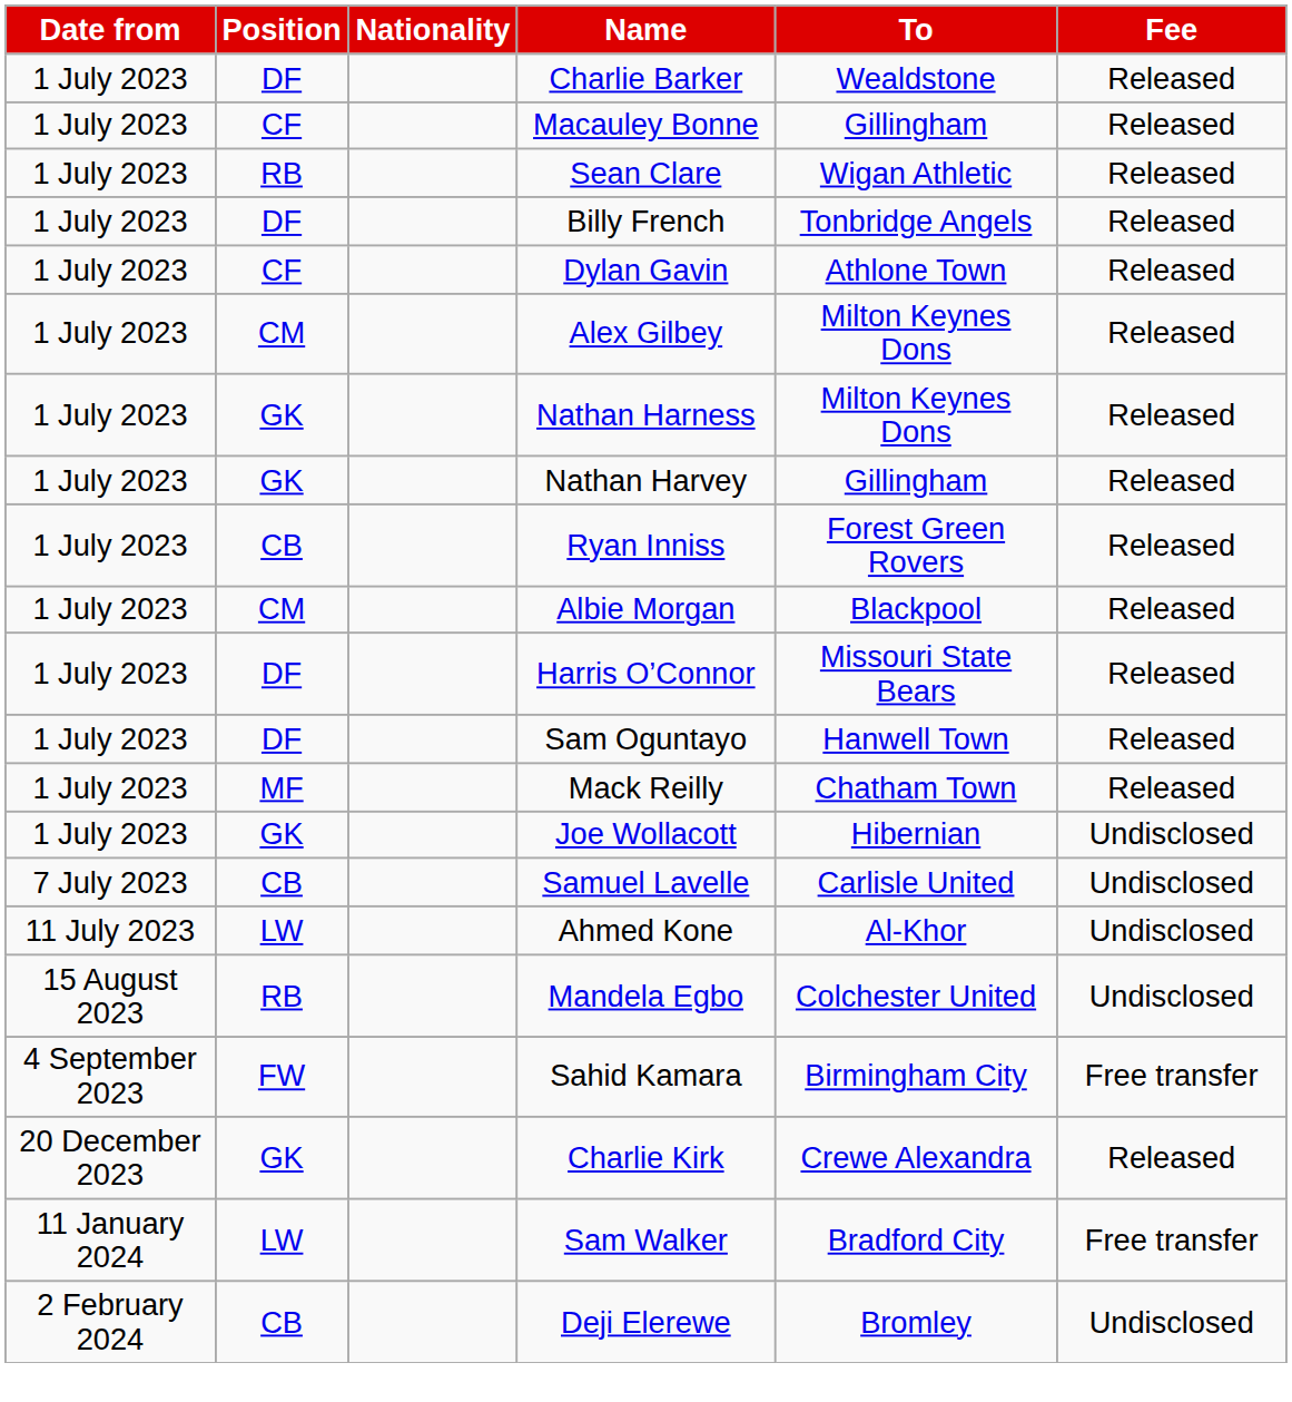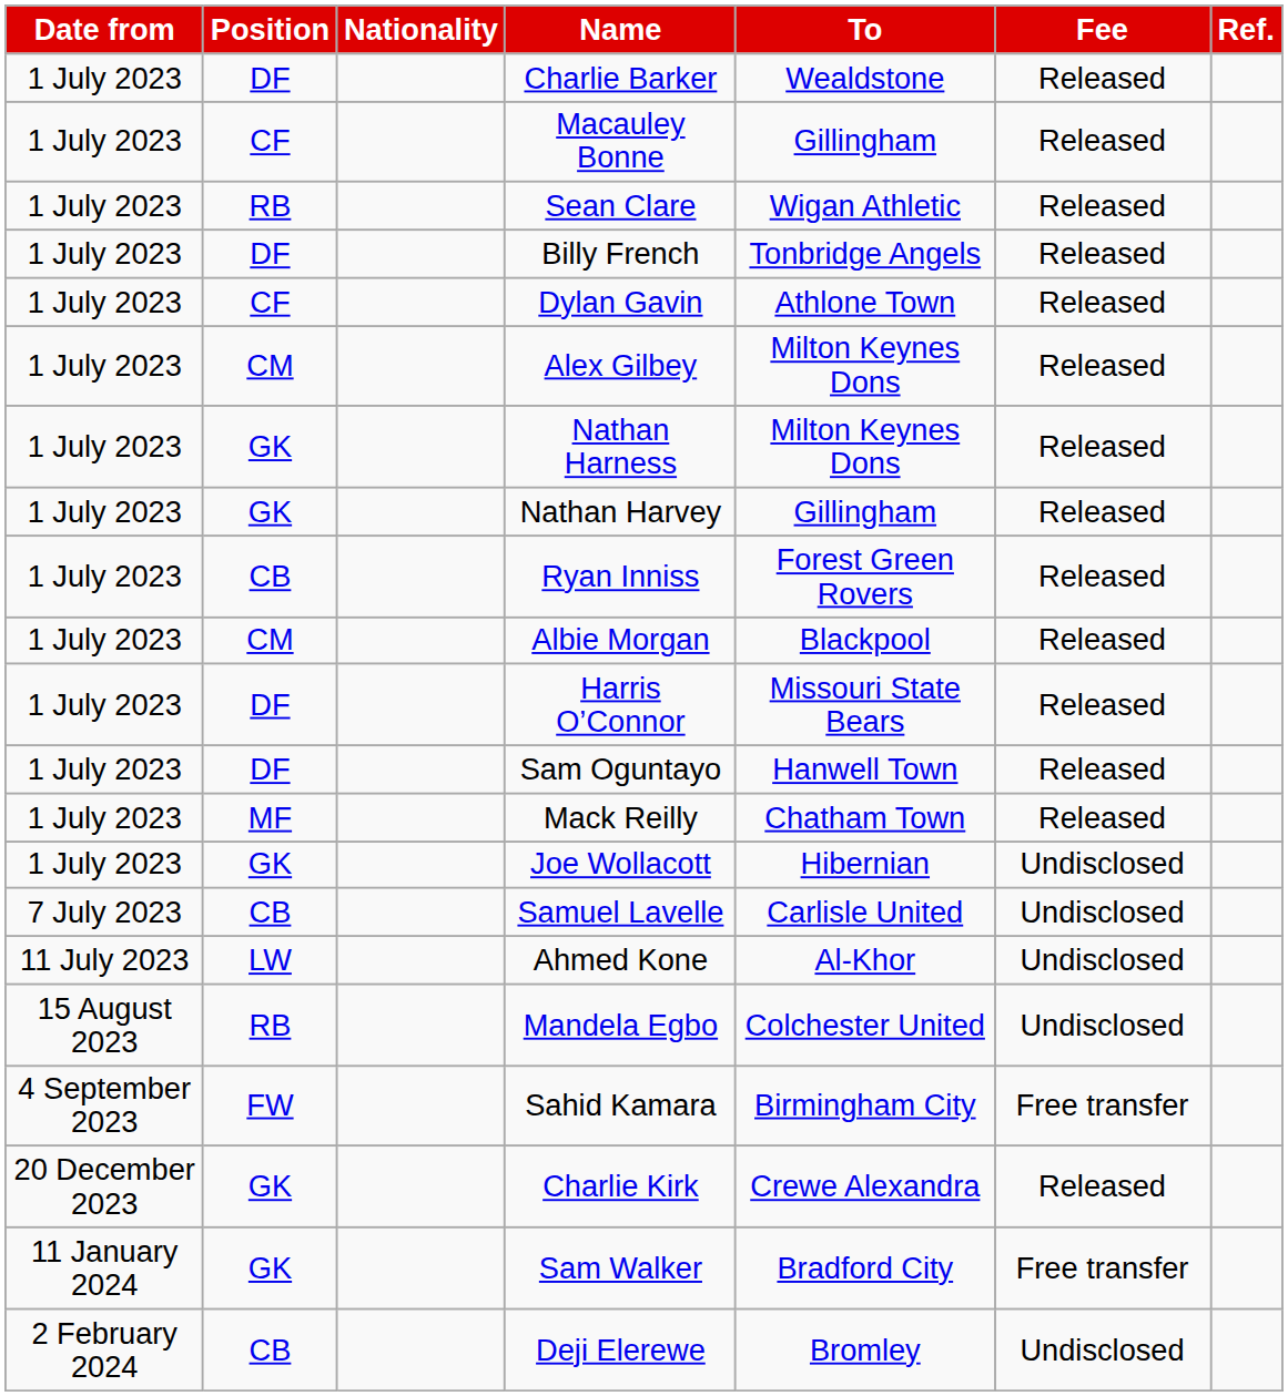+ column: Ref.
Sam Walker | Position: LW -> GK
